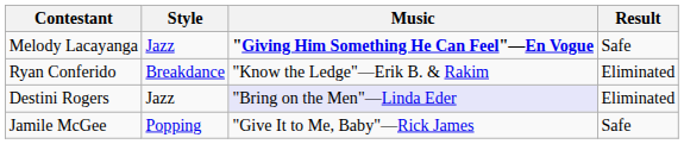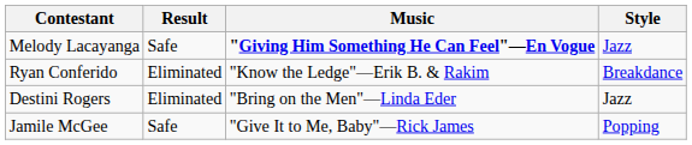columns swapped: Style <-> Result
Destini Rogers | Music: lavender background -> no background
